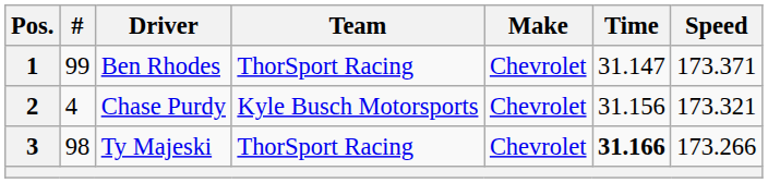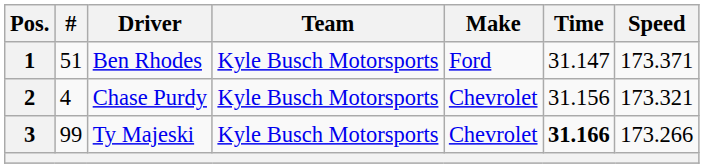1 | #: 99 -> 51
1 | Team: ThorSport Racing -> Kyle Busch Motorsports
1 | Make: Chevrolet -> Ford
3 | #: 98 -> 99
3 | Team: ThorSport Racing -> Kyle Busch Motorsports
